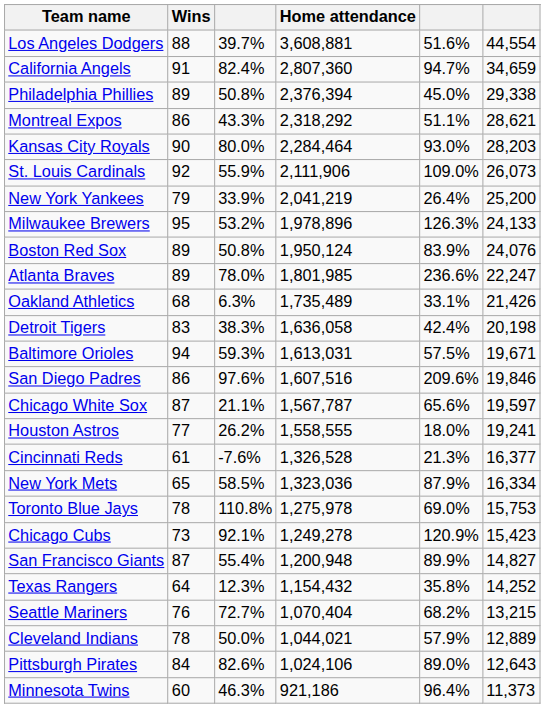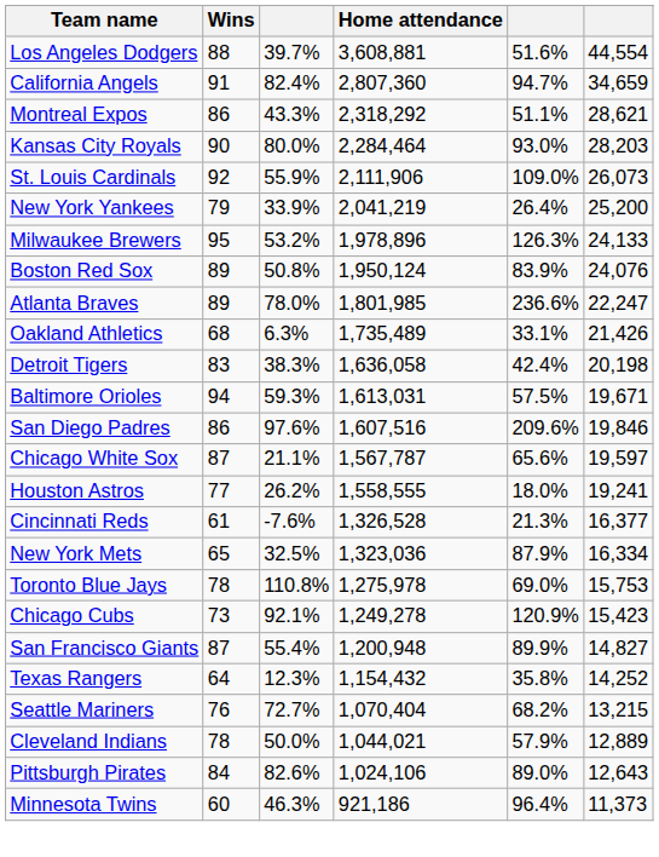- row: Philadelphia Phillies | 89 | 50.8% | 2,376,394 | 45.0% | 29,338
New York Mets | column 3: 58.5% -> 32.5%
